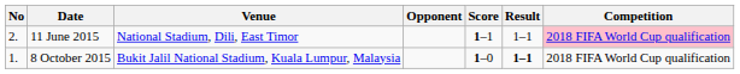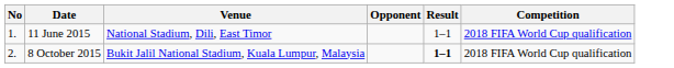- column: Score | 1–1 | 1–0
11 June 2015 | No: 2. -> 1.
11 June 2015 | Competition: pink background -> no background
8 October 2015 | No: 1. -> 2.
